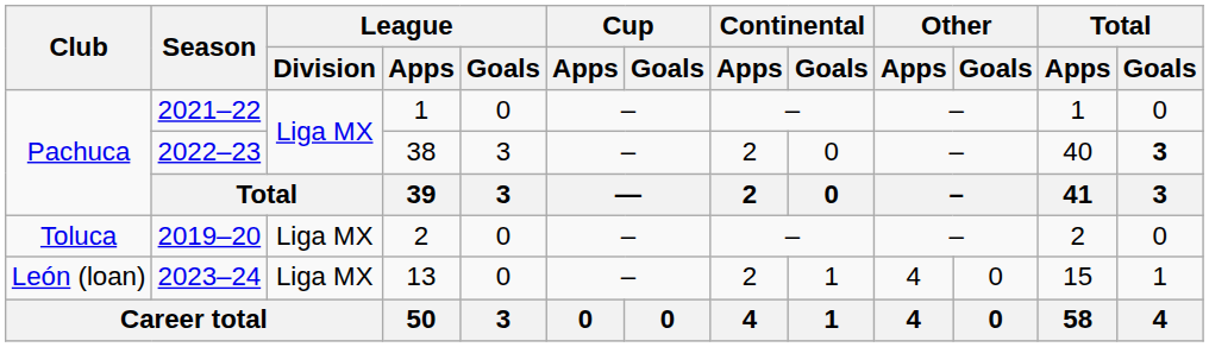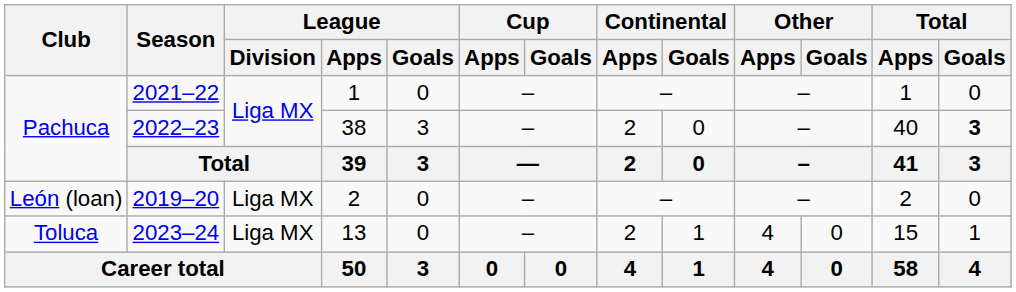2019–20 | Club: Toluca -> León (loan)
2023–24 | Club: León (loan) -> Toluca
